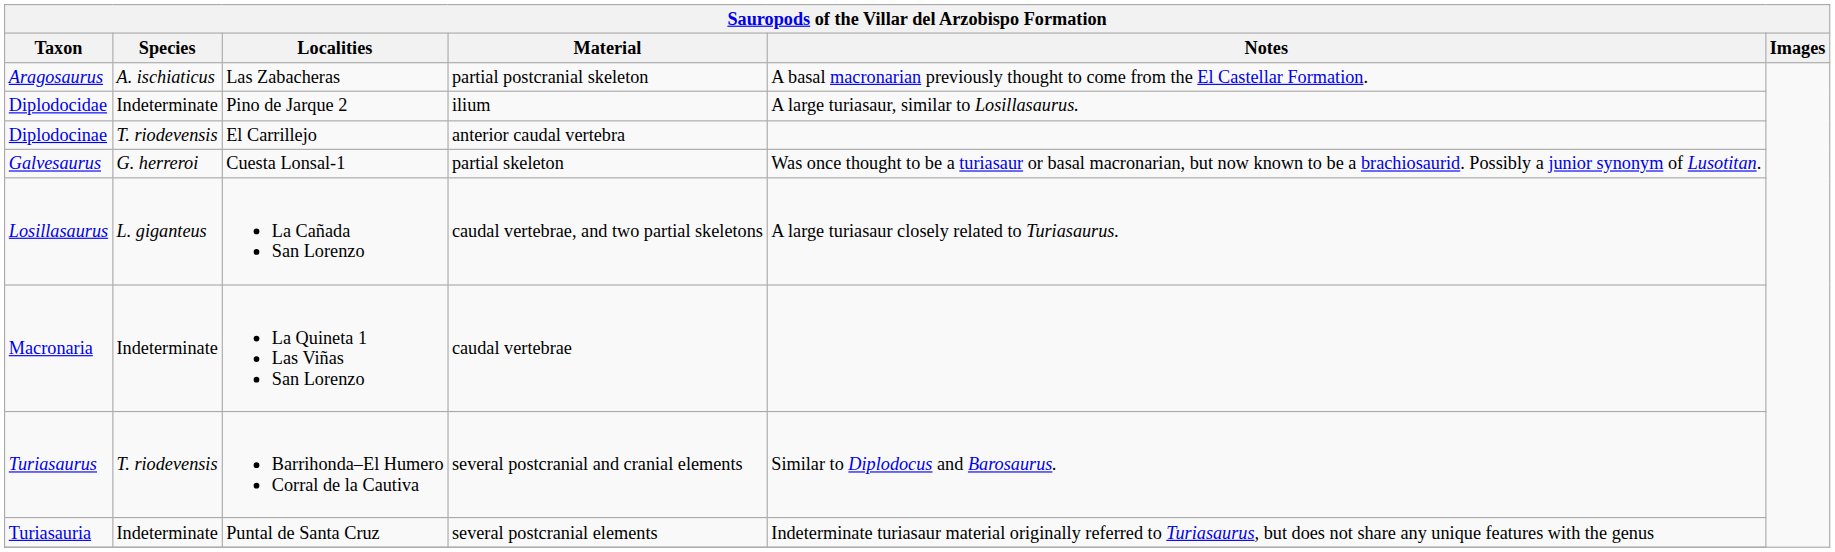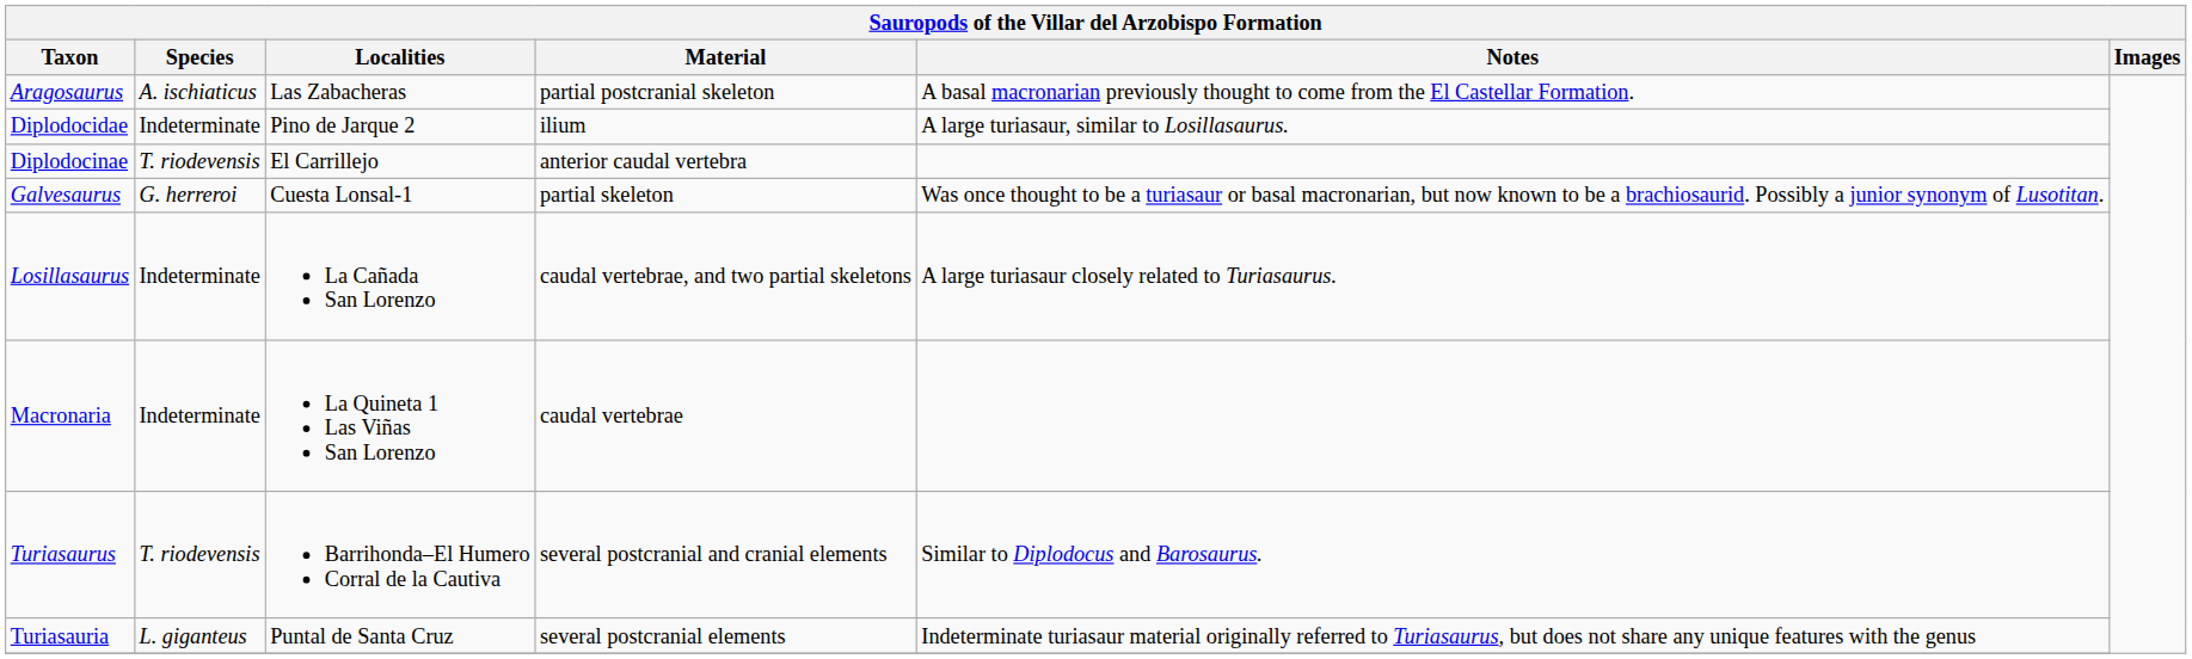Losillasaurus | Species: L. giganteus -> Indeterminate
Turiasauria | Species: Indeterminate -> L. giganteus
